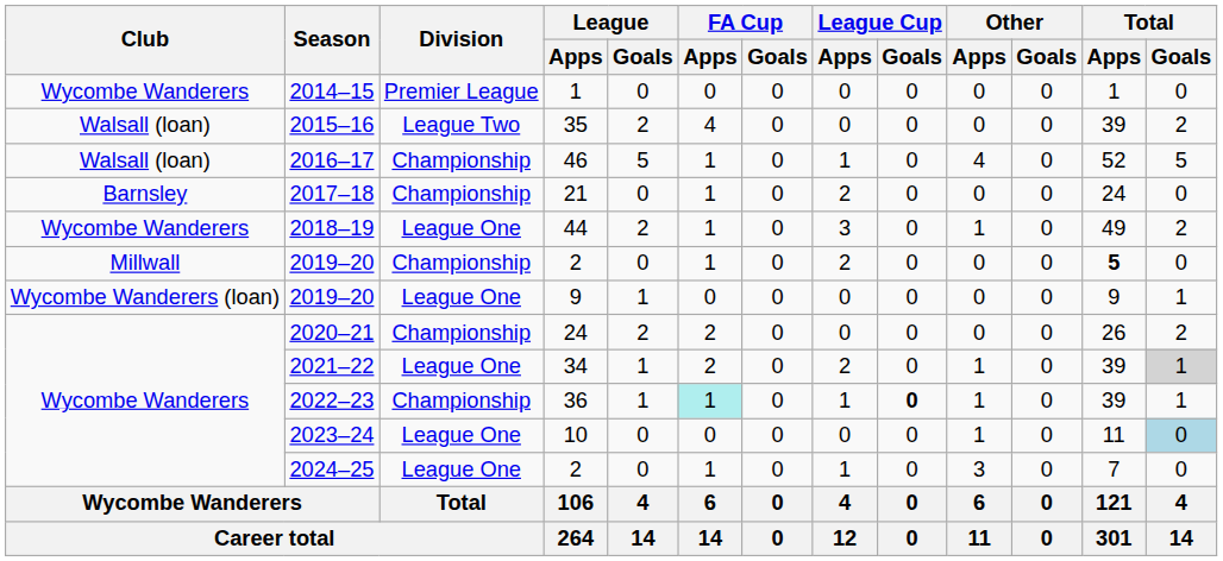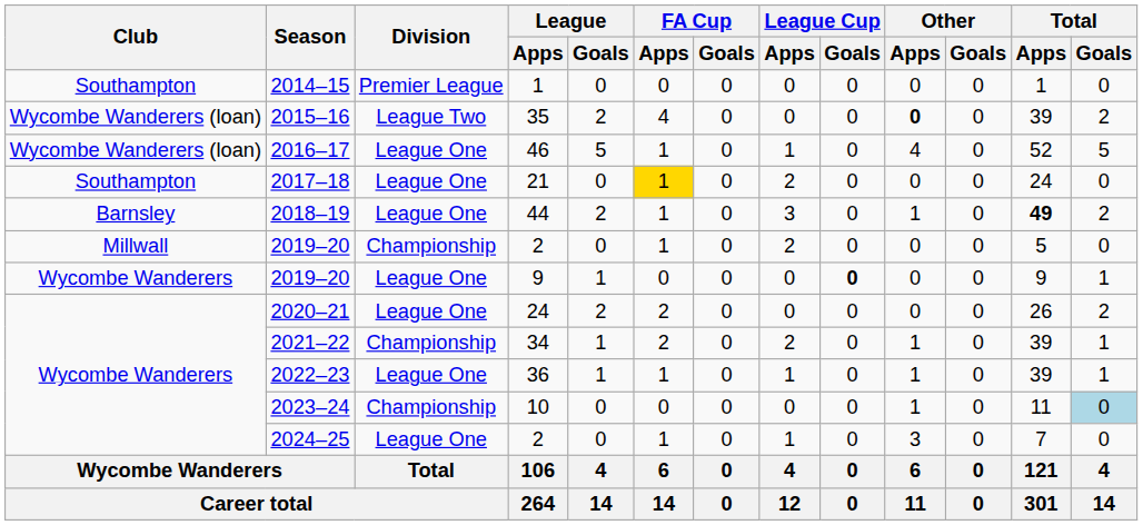2014–15 | Club: Wycombe Wanderers -> Southampton
2015–16 | Club: Walsall (loan) -> Wycombe Wanderers (loan)
2015–16 | Other / Apps: normal -> bold
2016–17 | Club: Walsall (loan) -> Wycombe Wanderers (loan)
2016–17 | Division: Championship -> League One
2017–18 | Club: Barnsley -> Southampton
2017–18 | Division: Championship -> League One
2017–18 | FA Cup / Apps: no background -> gold background
2018–19 | Club: Wycombe Wanderers -> Barnsley
2018–19 | Total / Apps: normal -> bold
2019–20 / 2 | Total / Apps: bold -> normal
2019–20 / 9 | Club: Wycombe Wanderers (loan) -> Wycombe Wanderers
2019–20 / 9 | League Cup / Goals: normal -> bold
2020–21 | Division: Championship -> League One
2021–22 | Division: League One -> Championship
2021–22 | Total / Goals: lightgrey background -> no background
2022–23 | Division: Championship -> League One
2022–23 | FA Cup / Apps: paleturquoise background -> no background
2022–23 | League Cup / Goals: bold -> normal
2023–24 | Division: League One -> Championship
